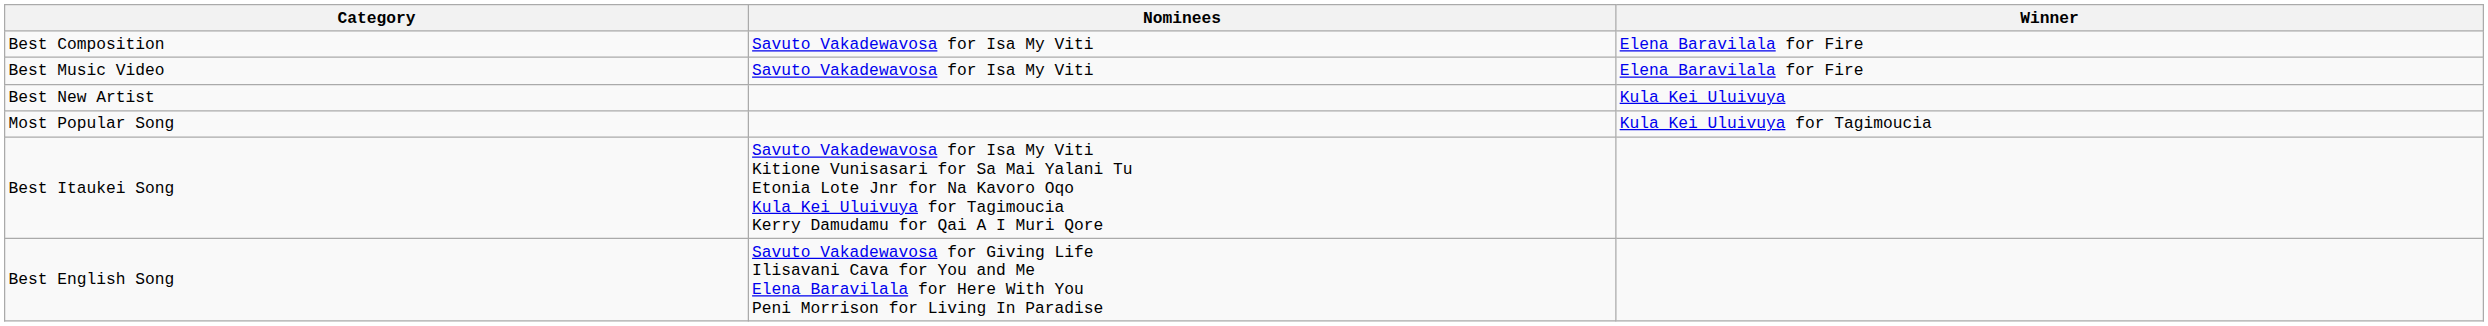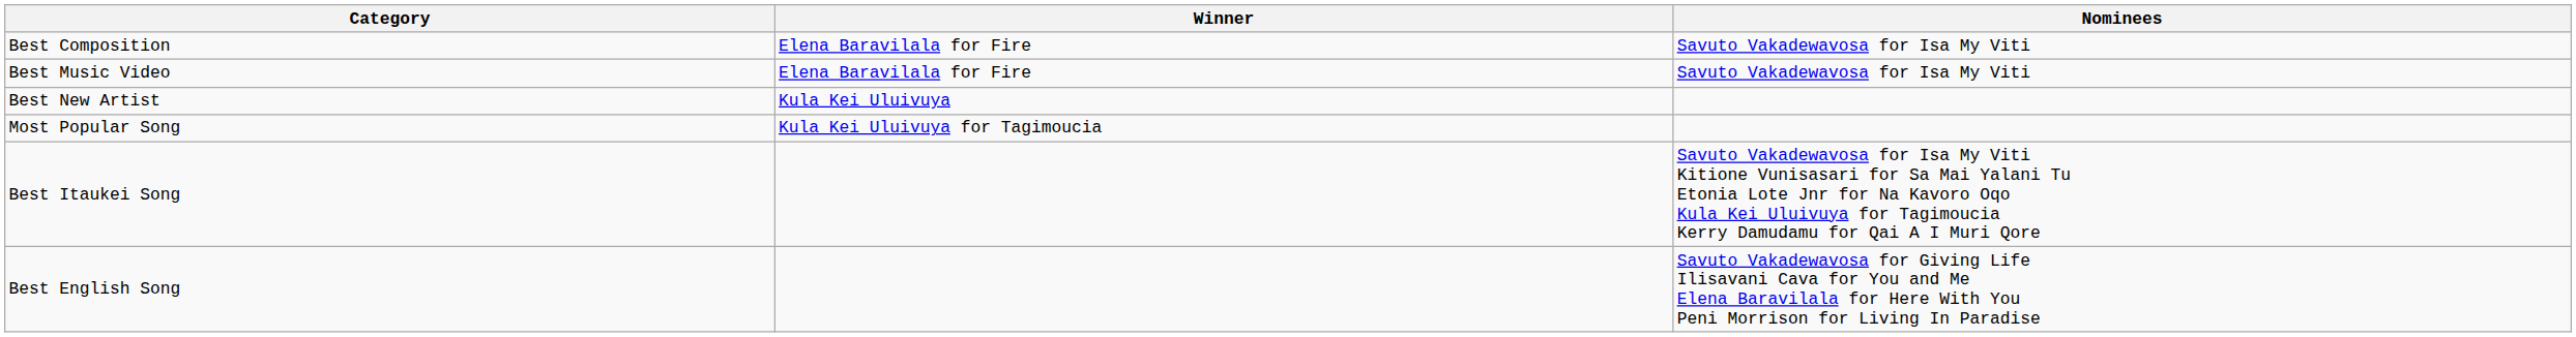columns swapped: Winner <-> Nominees
